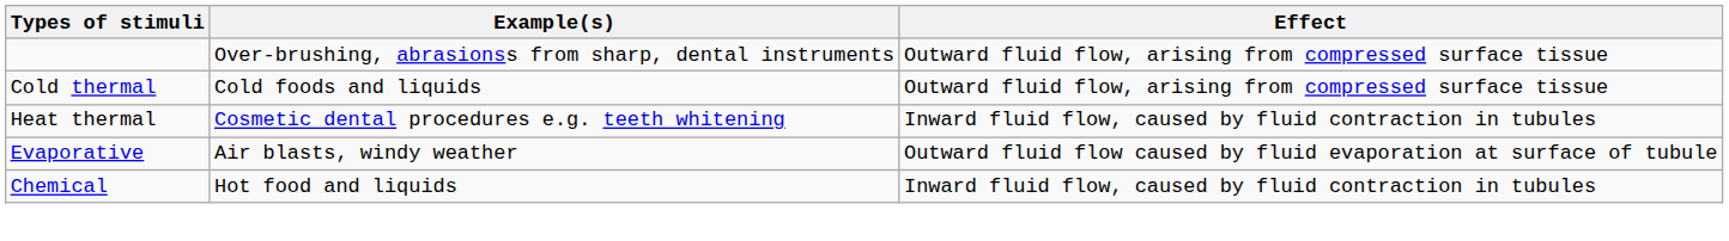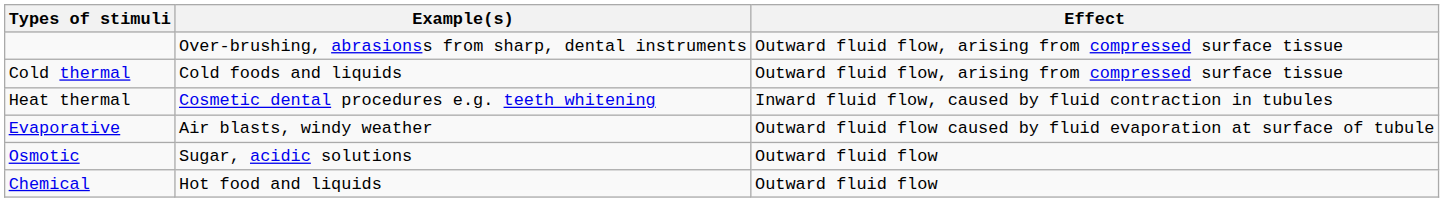+ row: Osmotic | Sugar, acidic solutions | Outward fluid flow
Chemical | Effect: Inward fluid flow, caused by fluid contraction in tubules -> Outward fluid flow
